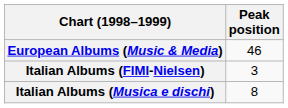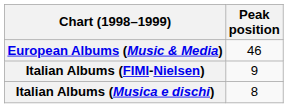Italian Albums (FIMI-Nielsen) | Peak position: 3 -> 9
